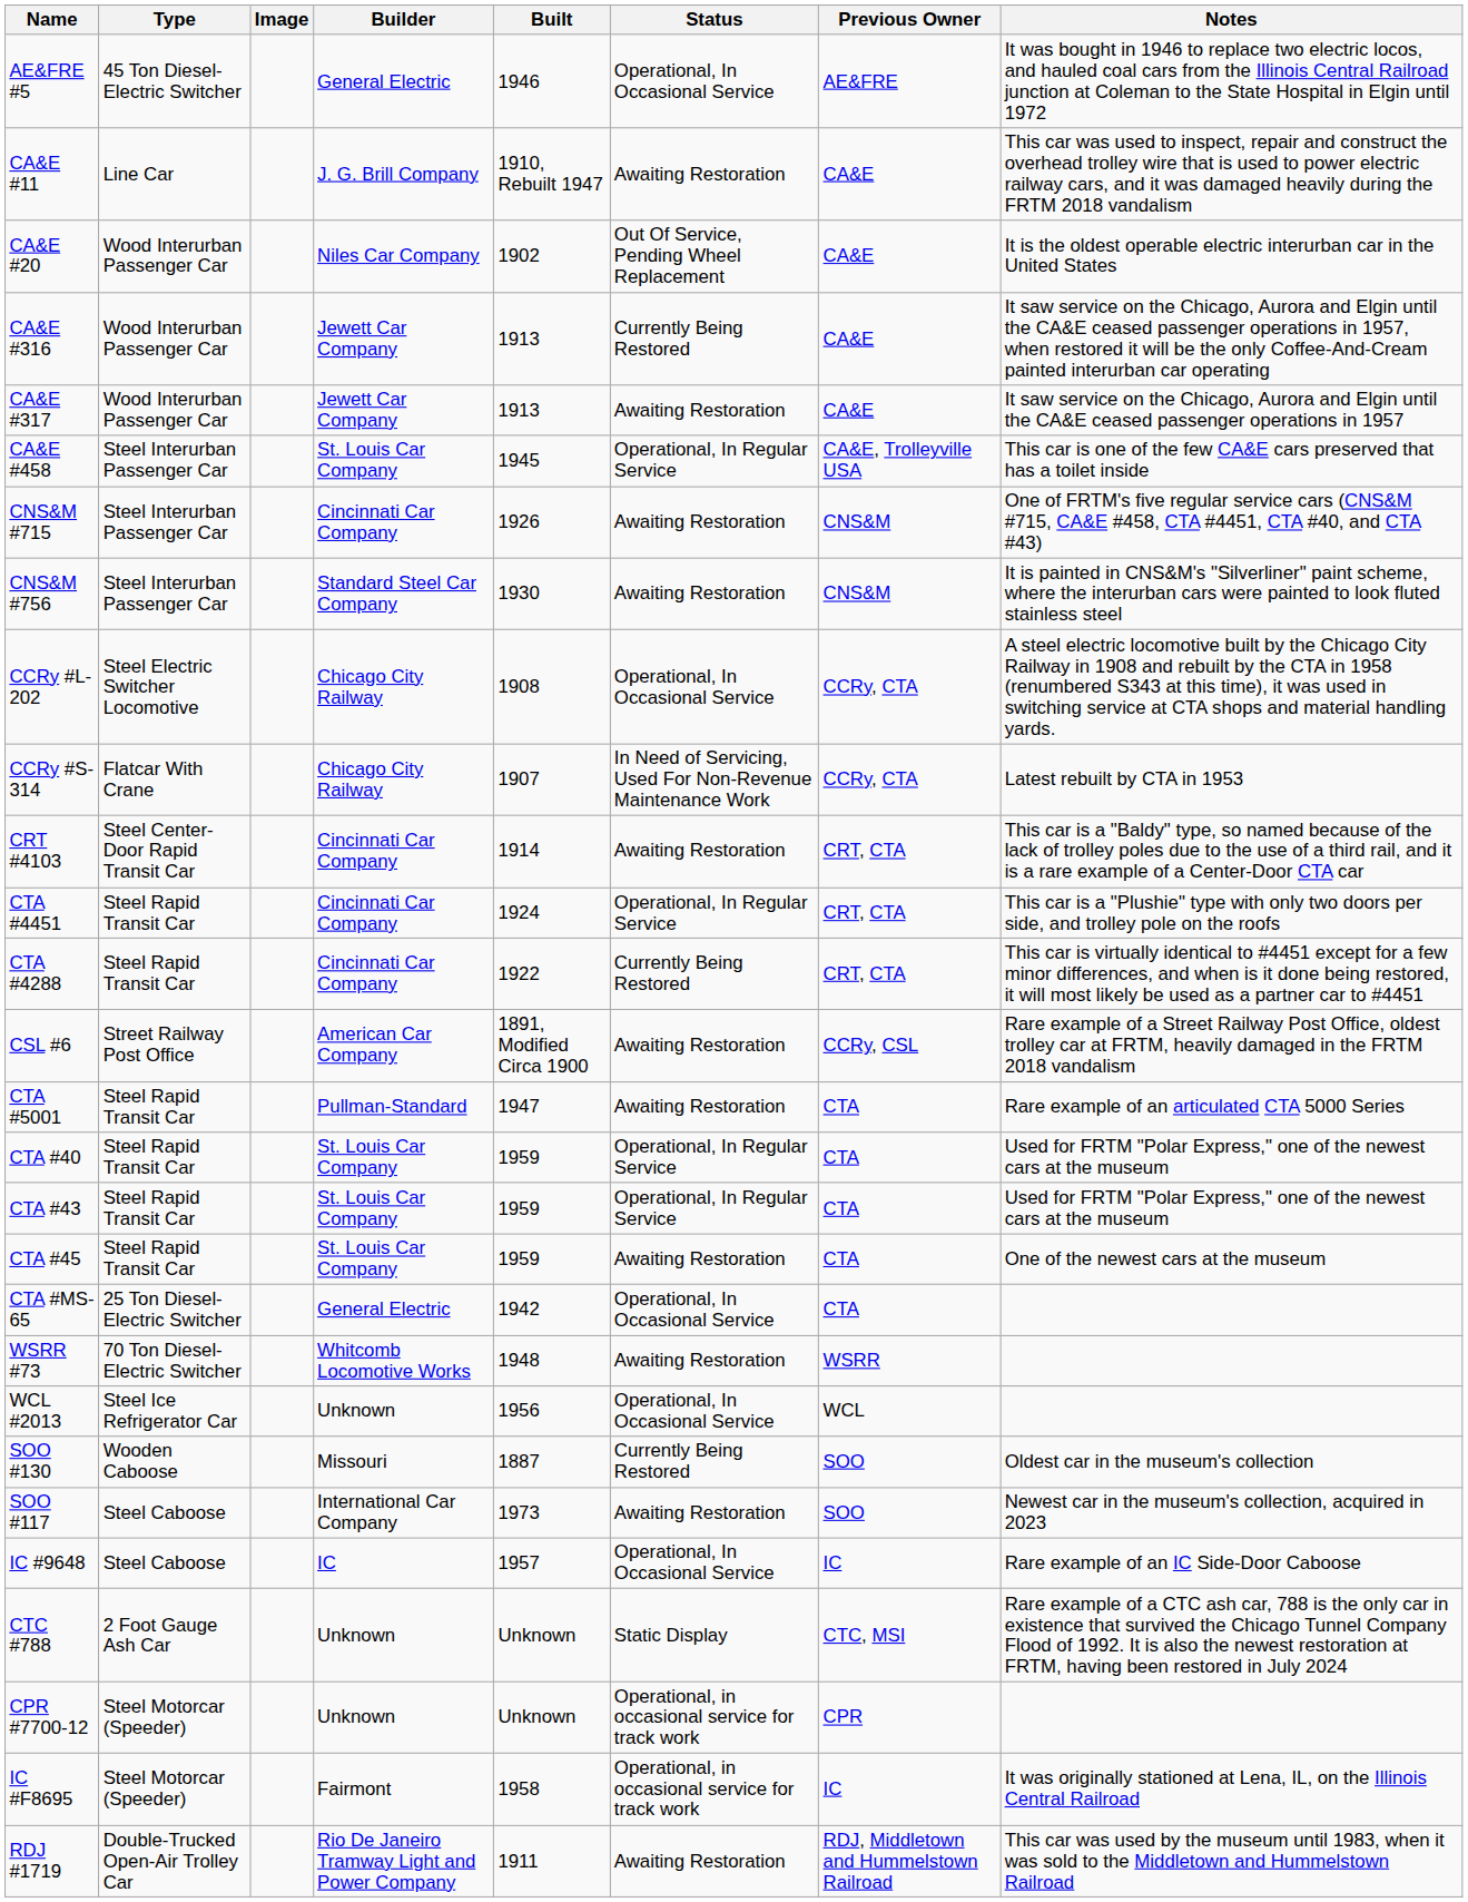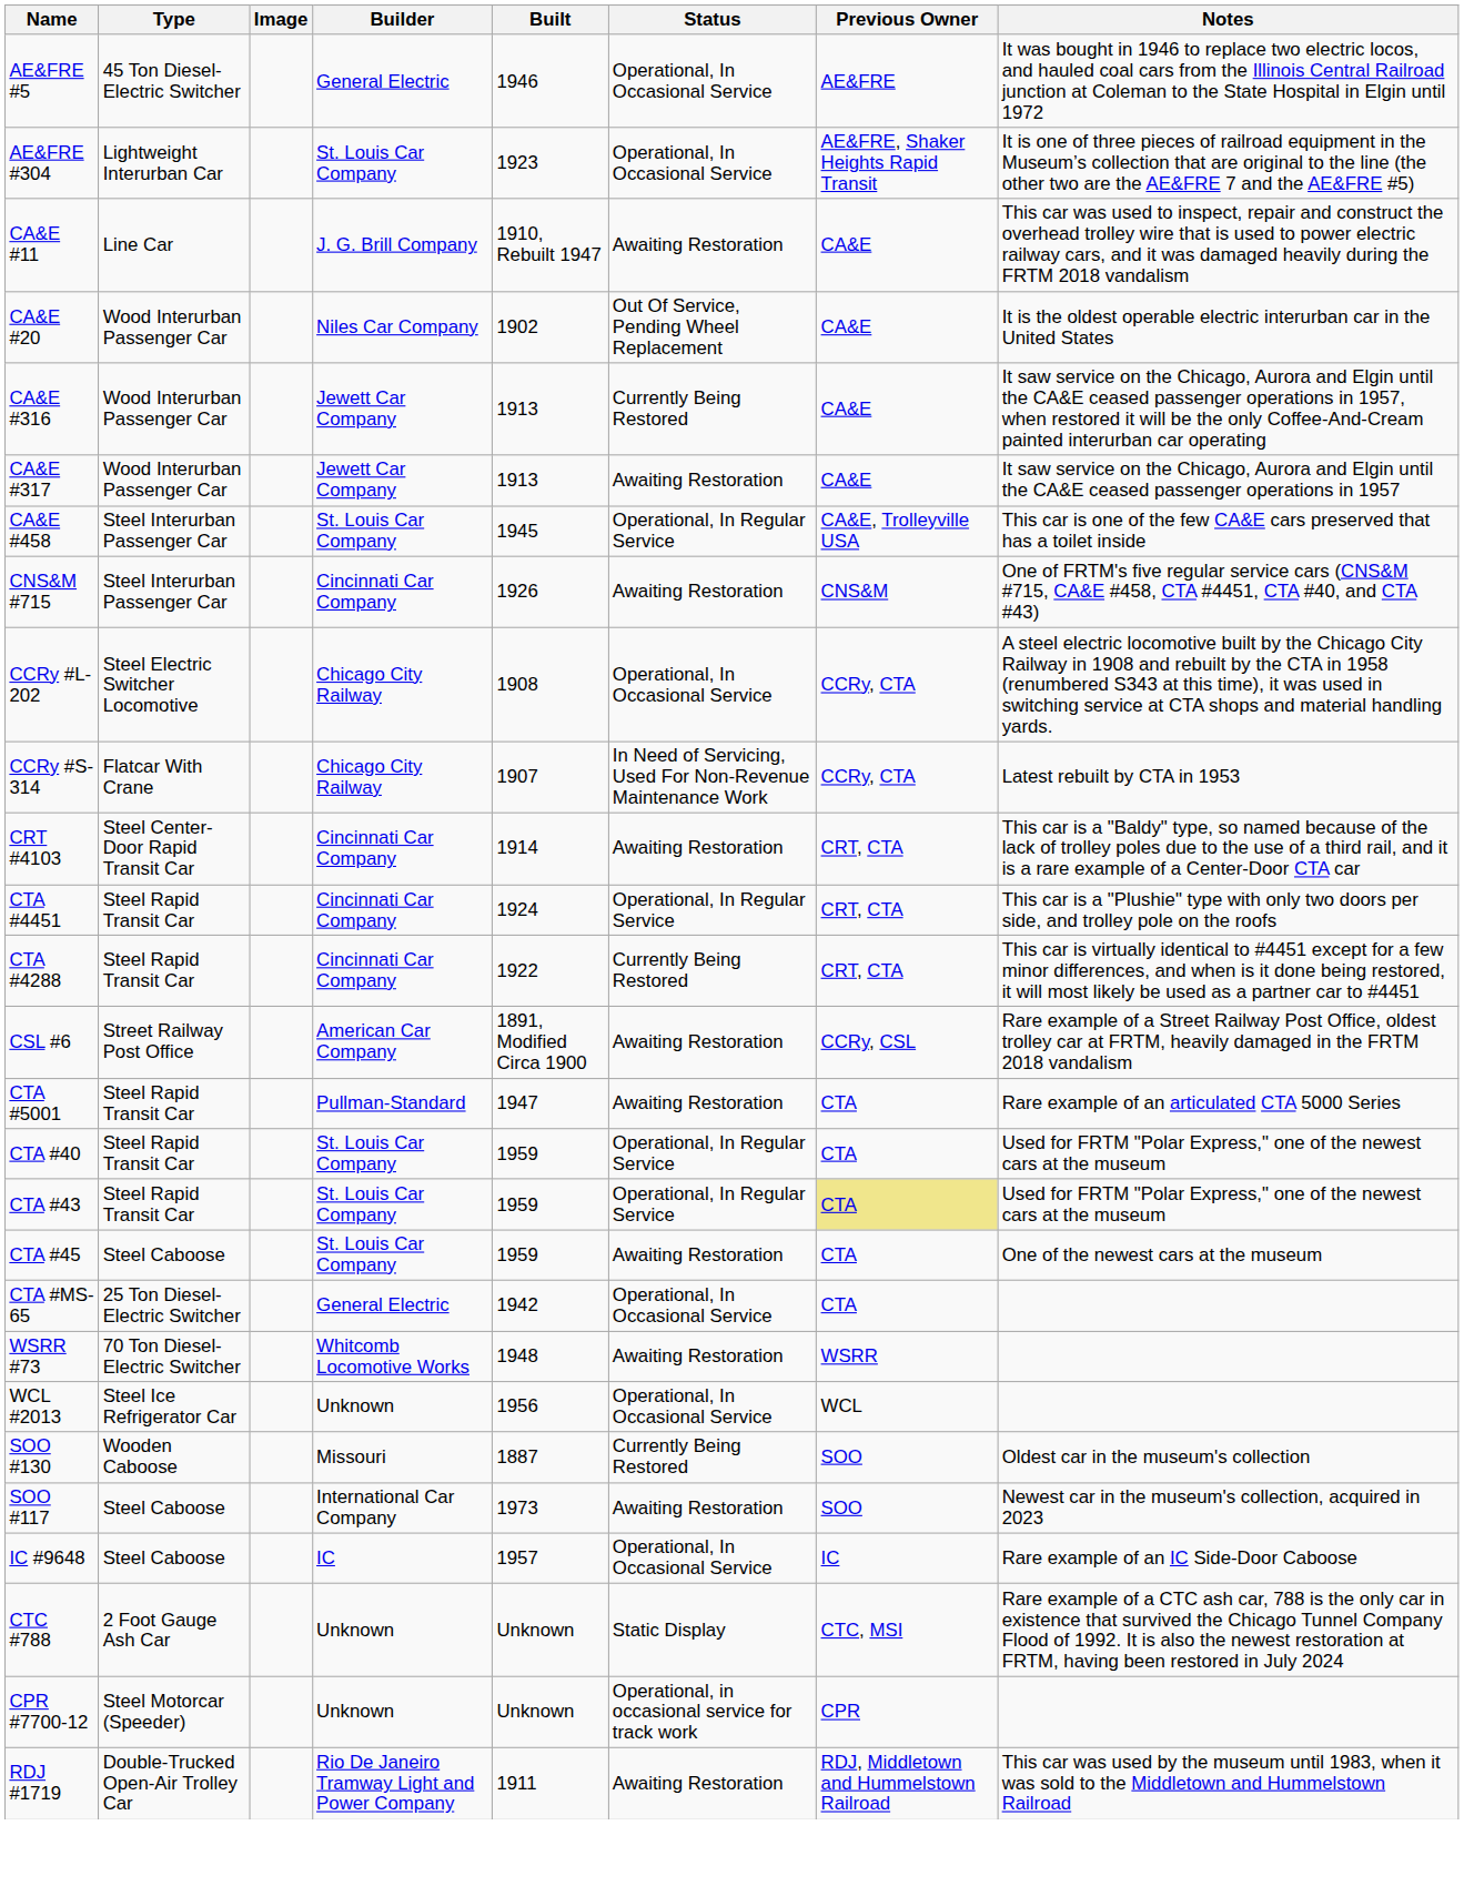+ row: AE&FRE #304 | Lightweight Interurban Car | St. Louis Car Company | 1923 | Operational, In Occasional Service | AE&FRE, Shaker Heights Rapid Transit | It is one of three pieces of railroad equipment in the Museum’s collection that are original to the line (the other two are the AE&FRE 7 and the AE&FRE #5)
- row: CNS&M #756 | Steel Interurban Passenger Car | Standard Steel Car Company | 1930 | Awaiting Restoration | CNS&M | It is painted in CNS&M's "Silverliner" paint scheme, where the interurban cars were painted to look fluted stainless steel
CTA #43 | Previous Owner: no background -> khaki background
CTA #45 | Type: Steel Rapid Transit Car -> Steel Caboose
- row: IC #F8695 | Steel Motorcar (Speeder) | Fairmont | 1958 | Operational, in occasional service for track work | IC | It was originally stationed at Lena, IL, on the Illinois Central Railroad
